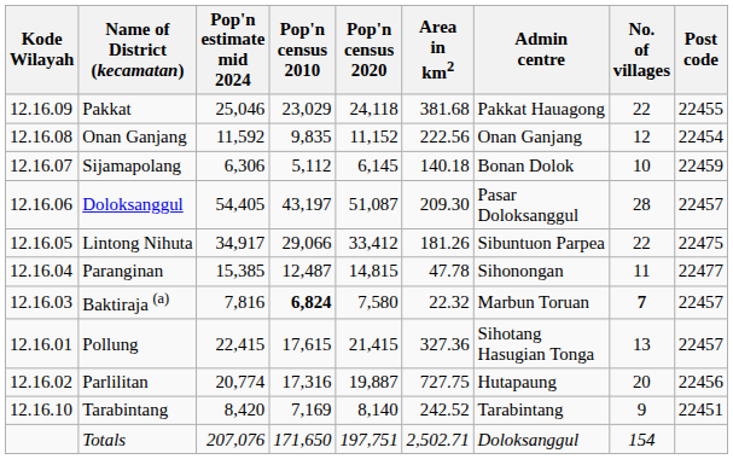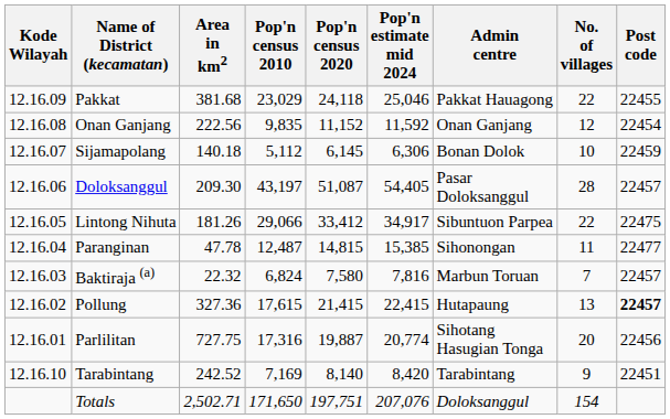columns swapped: Area in km2 <-> Pop'n estimate mid 2024
Baktiraja (a) | Pop'n census 2010: bold -> normal
Baktiraja (a) | No. of villages: bold -> normal
Pollung | Kode Wilayah: 12.16.01 -> 12.16.02
Pollung | Admin centre: Sihotang Hasugian Tonga -> Hutapaung
Pollung | Post code: normal -> bold
Parlilitan | Kode Wilayah: 12.16.02 -> 12.16.01
Parlilitan | Admin centre: Hutapaung -> Sihotang Hasugian Tonga
